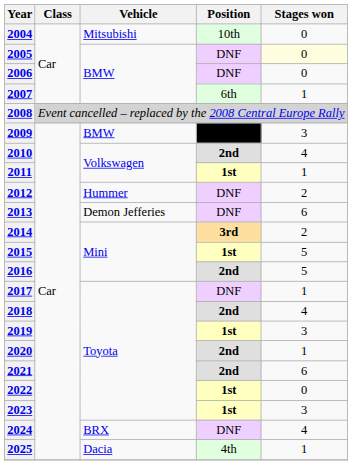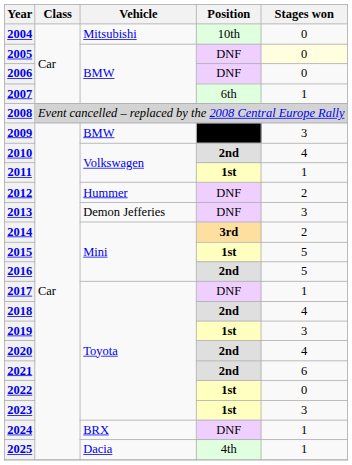2013 | Stages won: 6 -> 3
2020 | Stages won: 1 -> 4
2024 | Stages won: 4 -> 1
